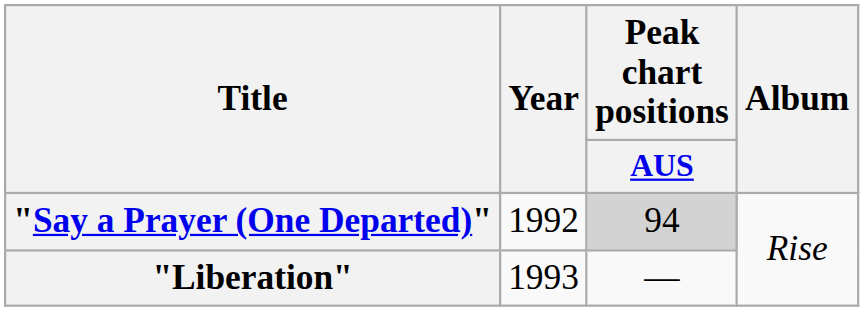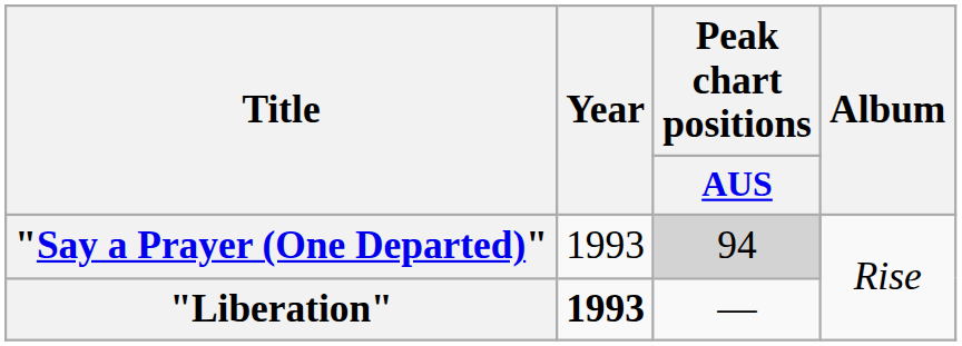"Say a Prayer (One Departed)" | Year: 1992 -> 1993
"Liberation" | Year: normal -> bold
